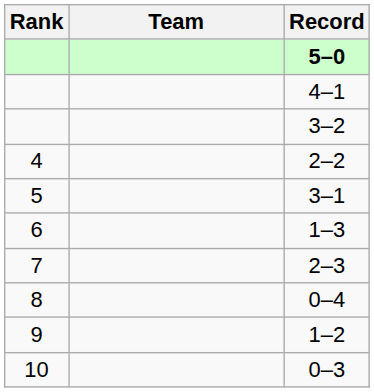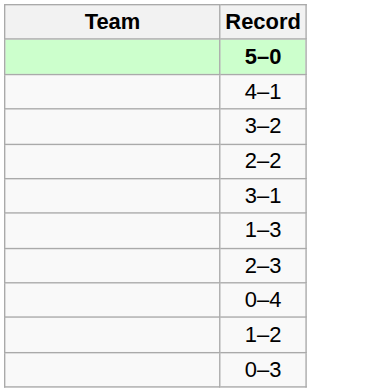- column: Rank | 4 | 5 | 6 | 7 | 8 | 9 | 10
